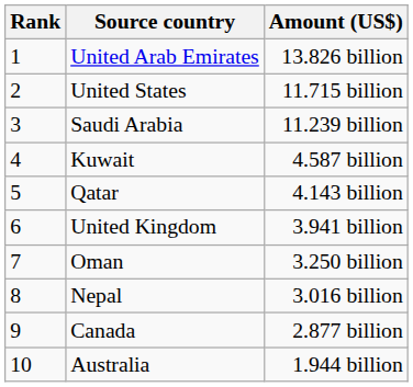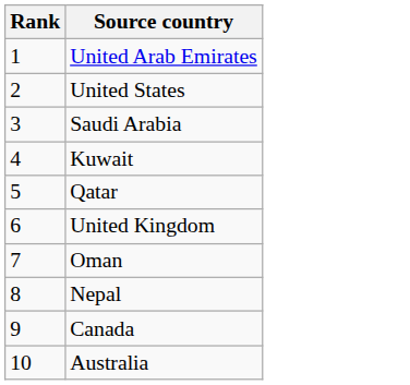- column: Amount (US$) | 13.826 billion | 11.715 billion | 11.239 billion | 4.587 billion | 4.143 billion | 3.941 billion | 3.250 billion | 3.016 billion | 2.877 billion | 1.944 billion
